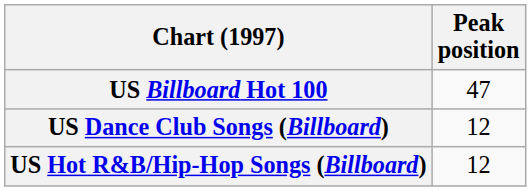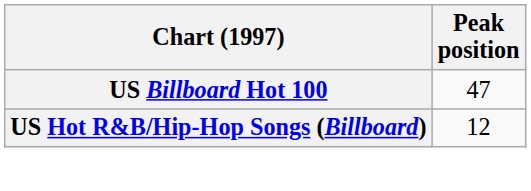- row: US Dance Club Songs (Billboard) | 12
